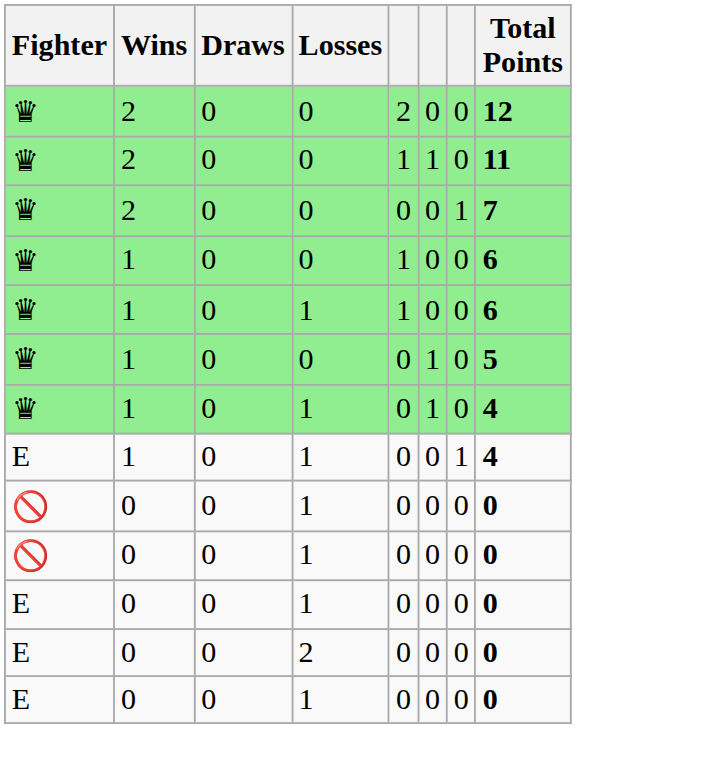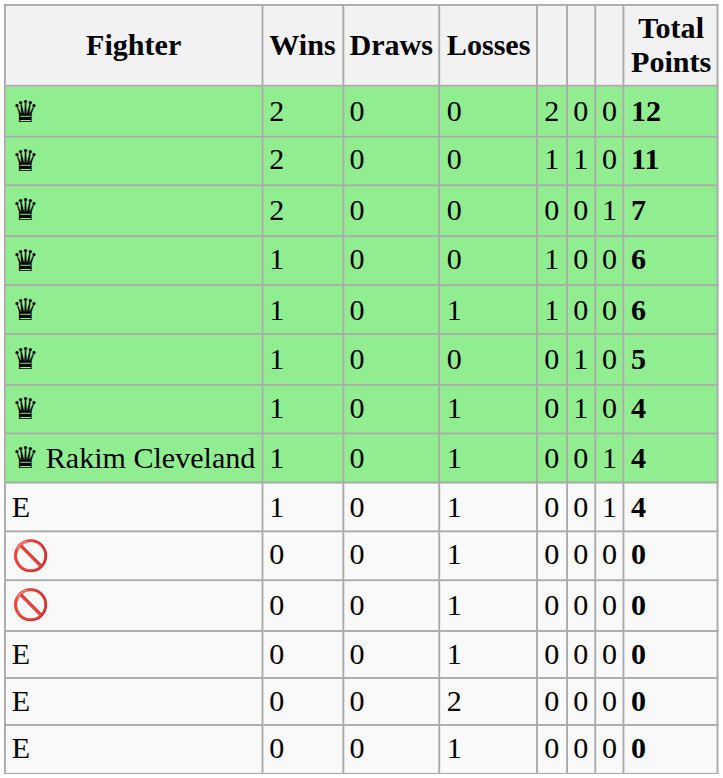+ row: ♛ Rakim Cleveland | 1 | 0 | 1 | 0 | 0 | 1 | 4
